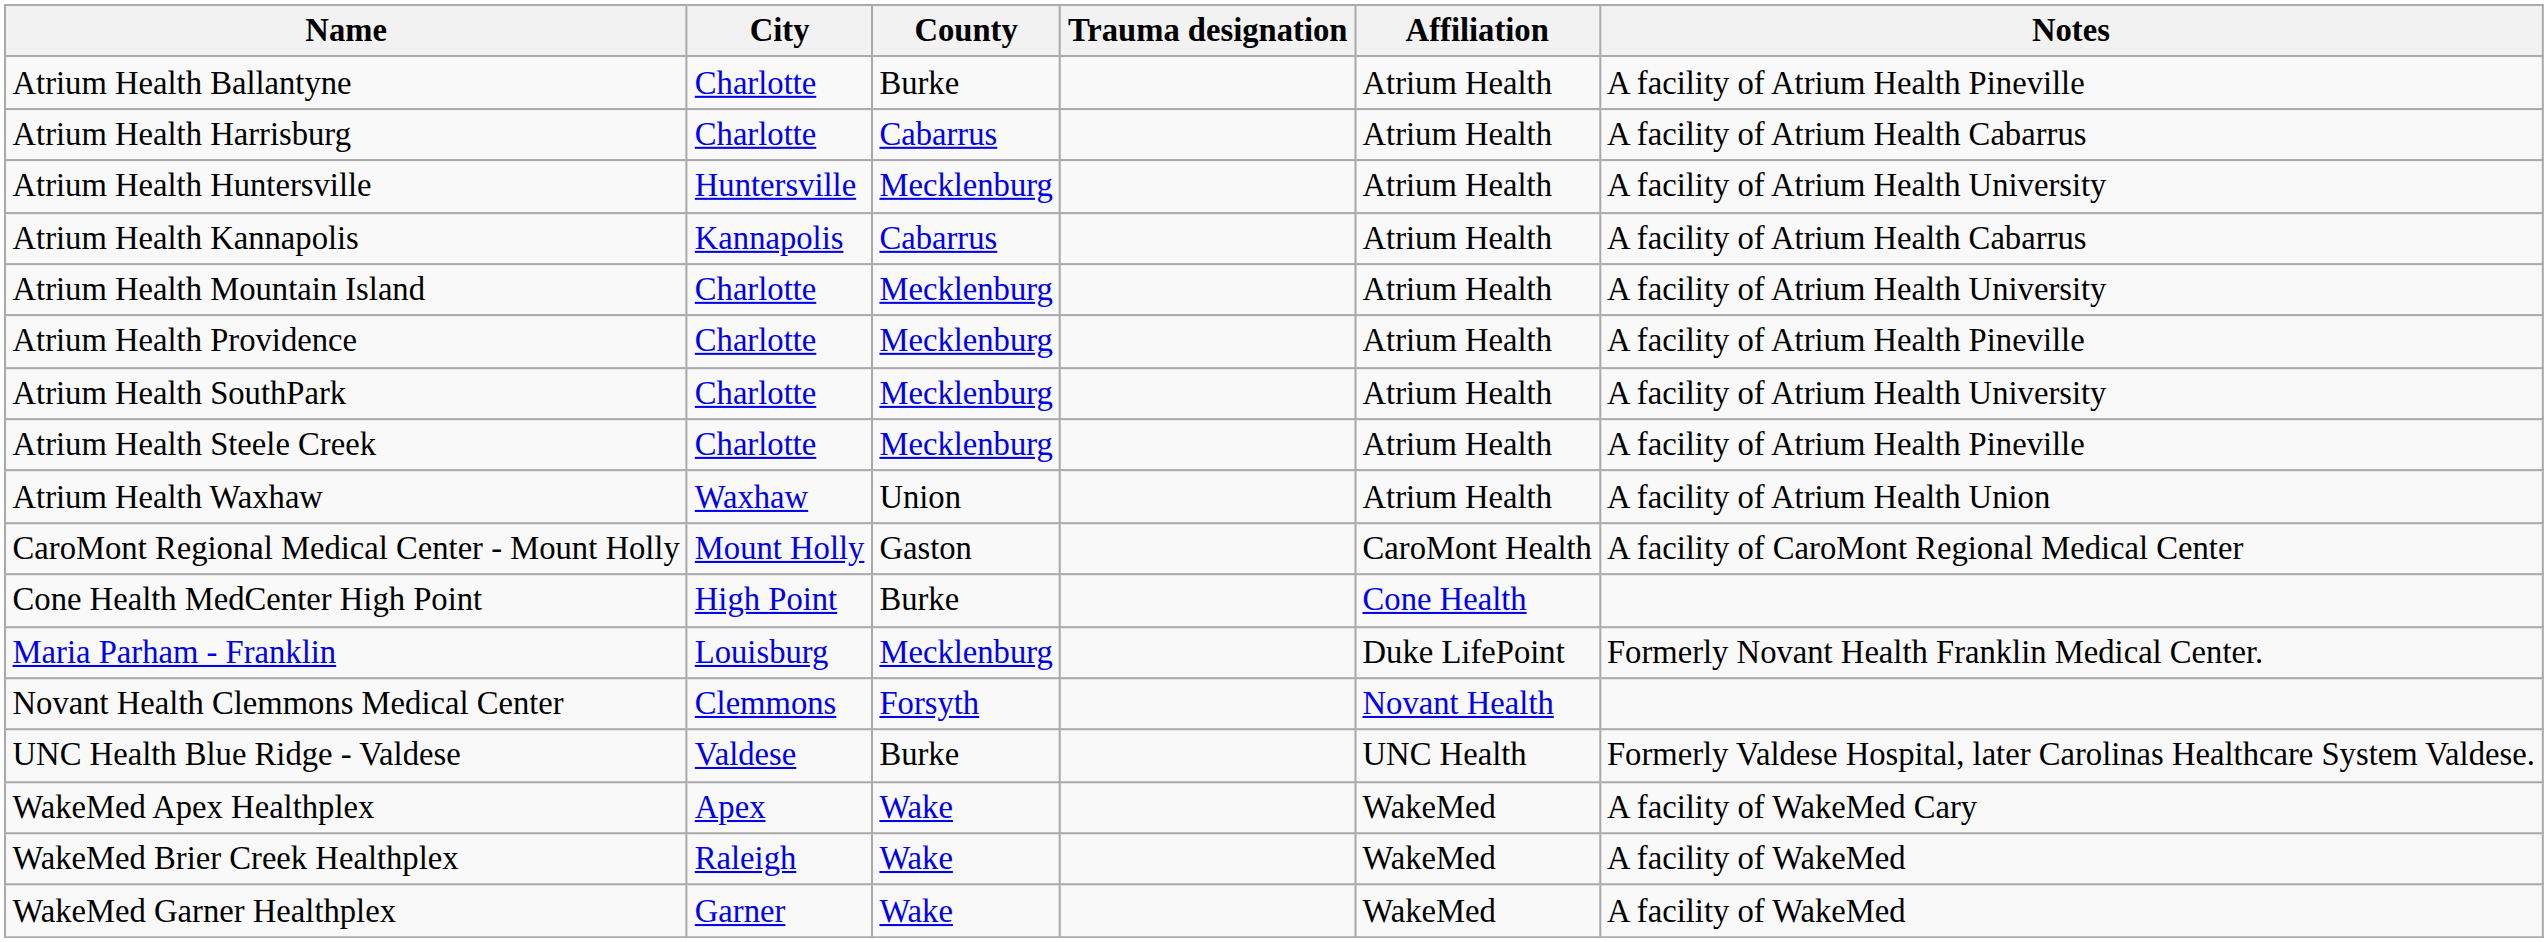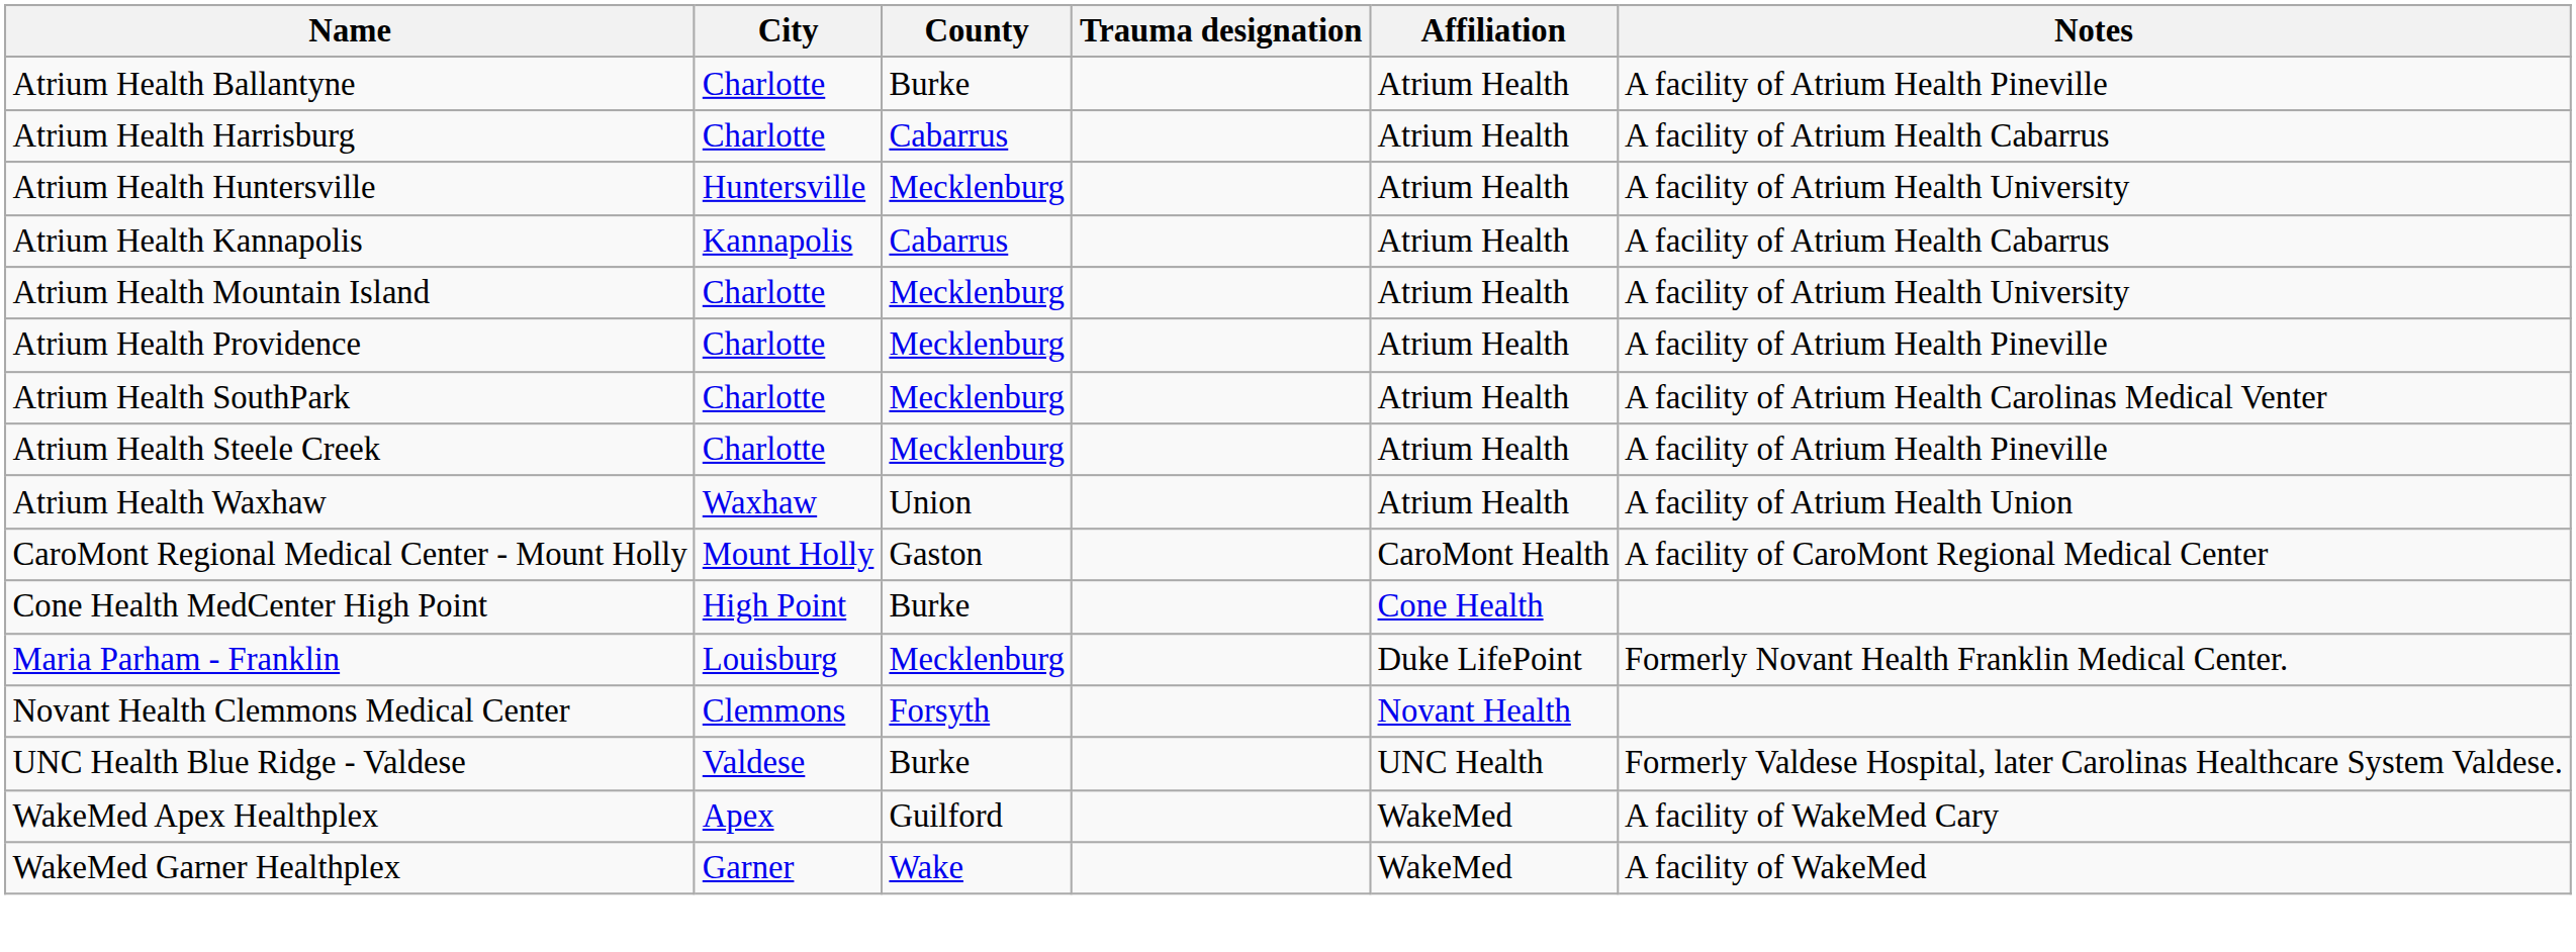Atrium Health SouthPark | Notes: A facility of Atrium Health University -> A facility of Atrium Health Carolinas Medical Venter
WakeMed Apex Healthplex | County: Wake -> Guilford
- row: WakeMed Brier Creek Healthplex | Raleigh | Wake | WakeMed | A facility of WakeMed
